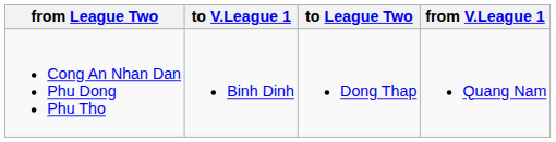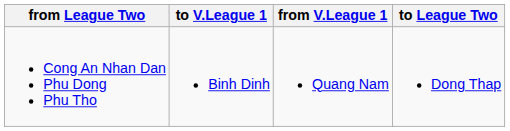columns swapped: from V.League 1 <-> to League Two
